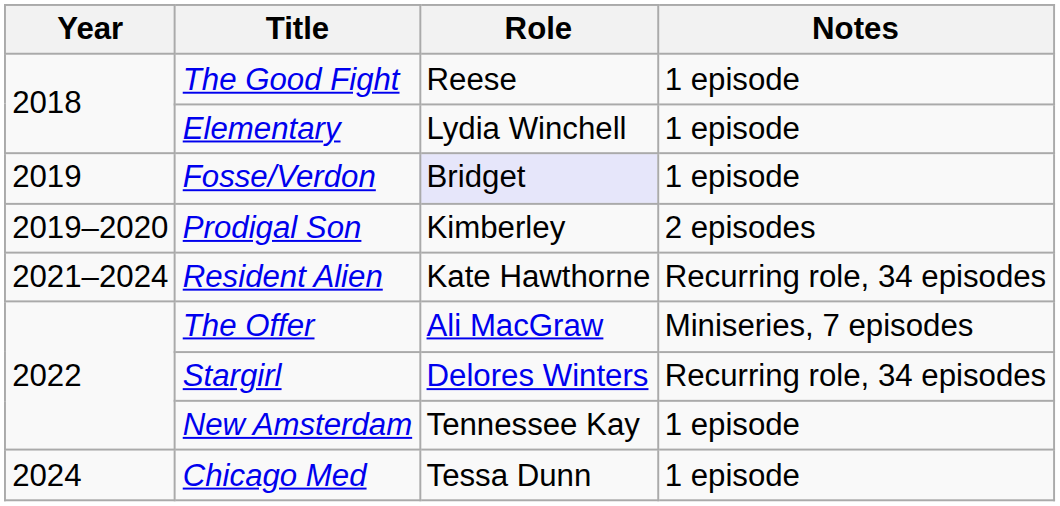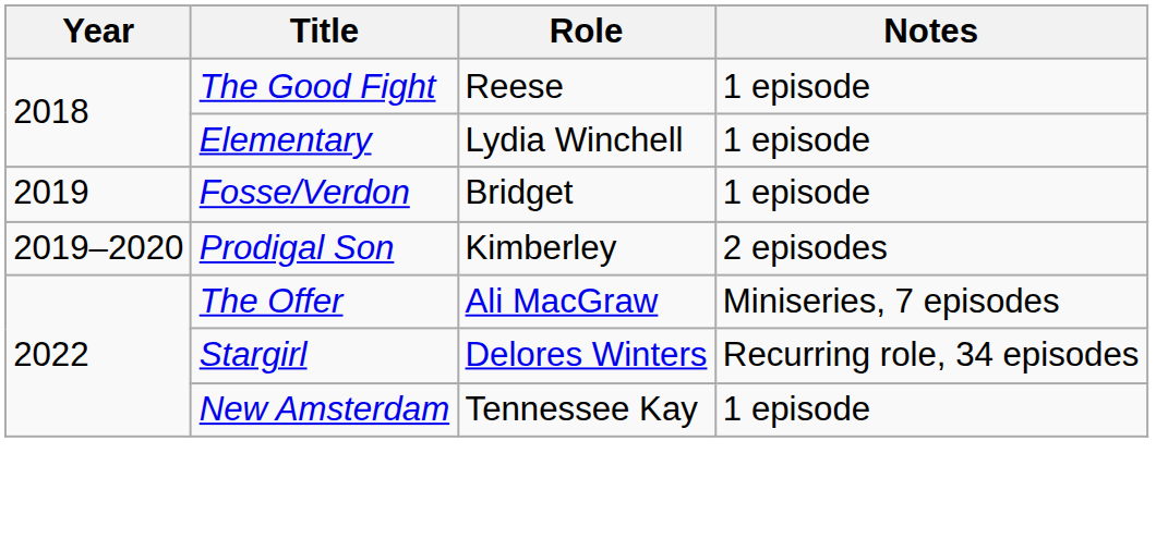Fosse/Verdon | Role: lavender background -> no background
- row: 2021–2024 | Resident Alien | Kate Hawthorne | Recurring role, 34 episodes
- row: 2024 | Chicago Med | Tessa Dunn | 1 episode
